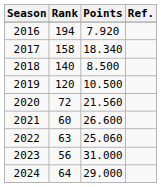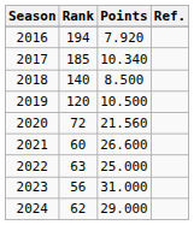2017 | Rank: 158 -> 185
2017 | Points: 18.340 -> 10.340
2022 | Points: 25.060 -> 25.000
2024 | Rank: 64 -> 62
